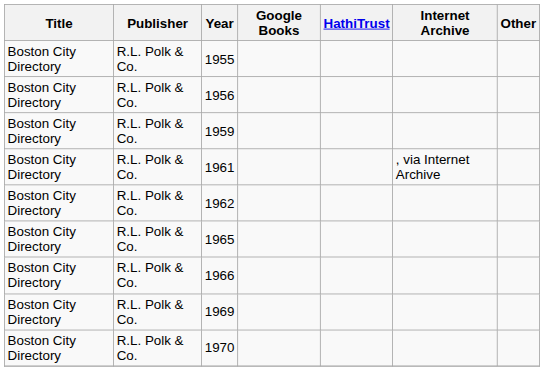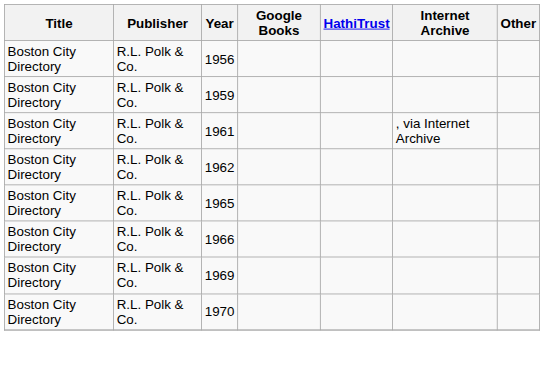- row: Boston City Directory | R.L. Polk & Co. | 1955
